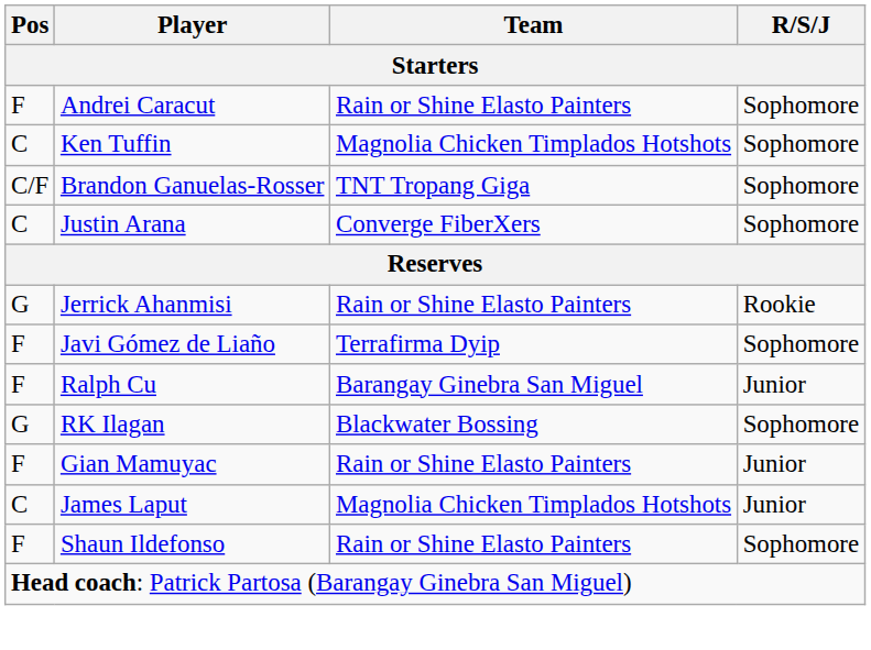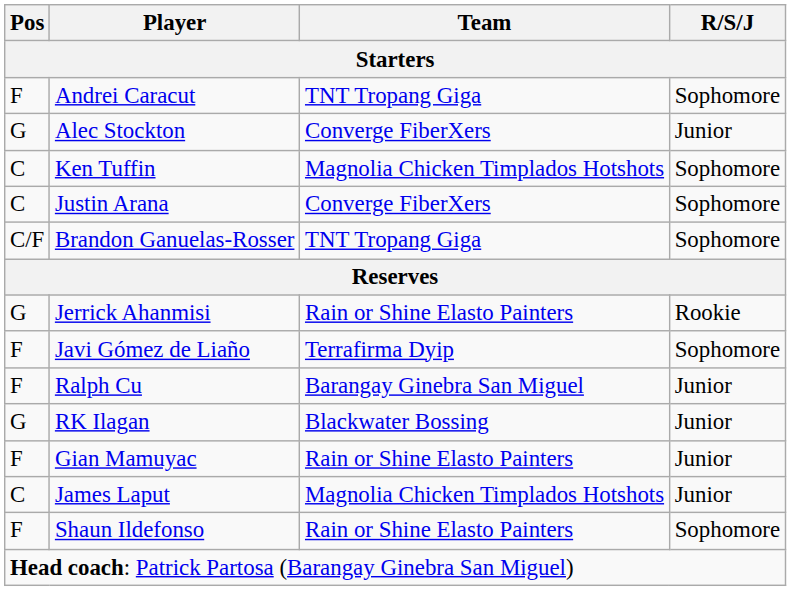Andrei Caracut | Team: Rain or Shine Elasto Painters -> TNT Tropang Giga
+ row: G | Alec Stockton | Converge FiberXers | Junior
rows swapped: Brandon Ganuelas-Rosser <-> Justin Arana
RK Ilagan | R/S/J: Sophomore -> Junior
